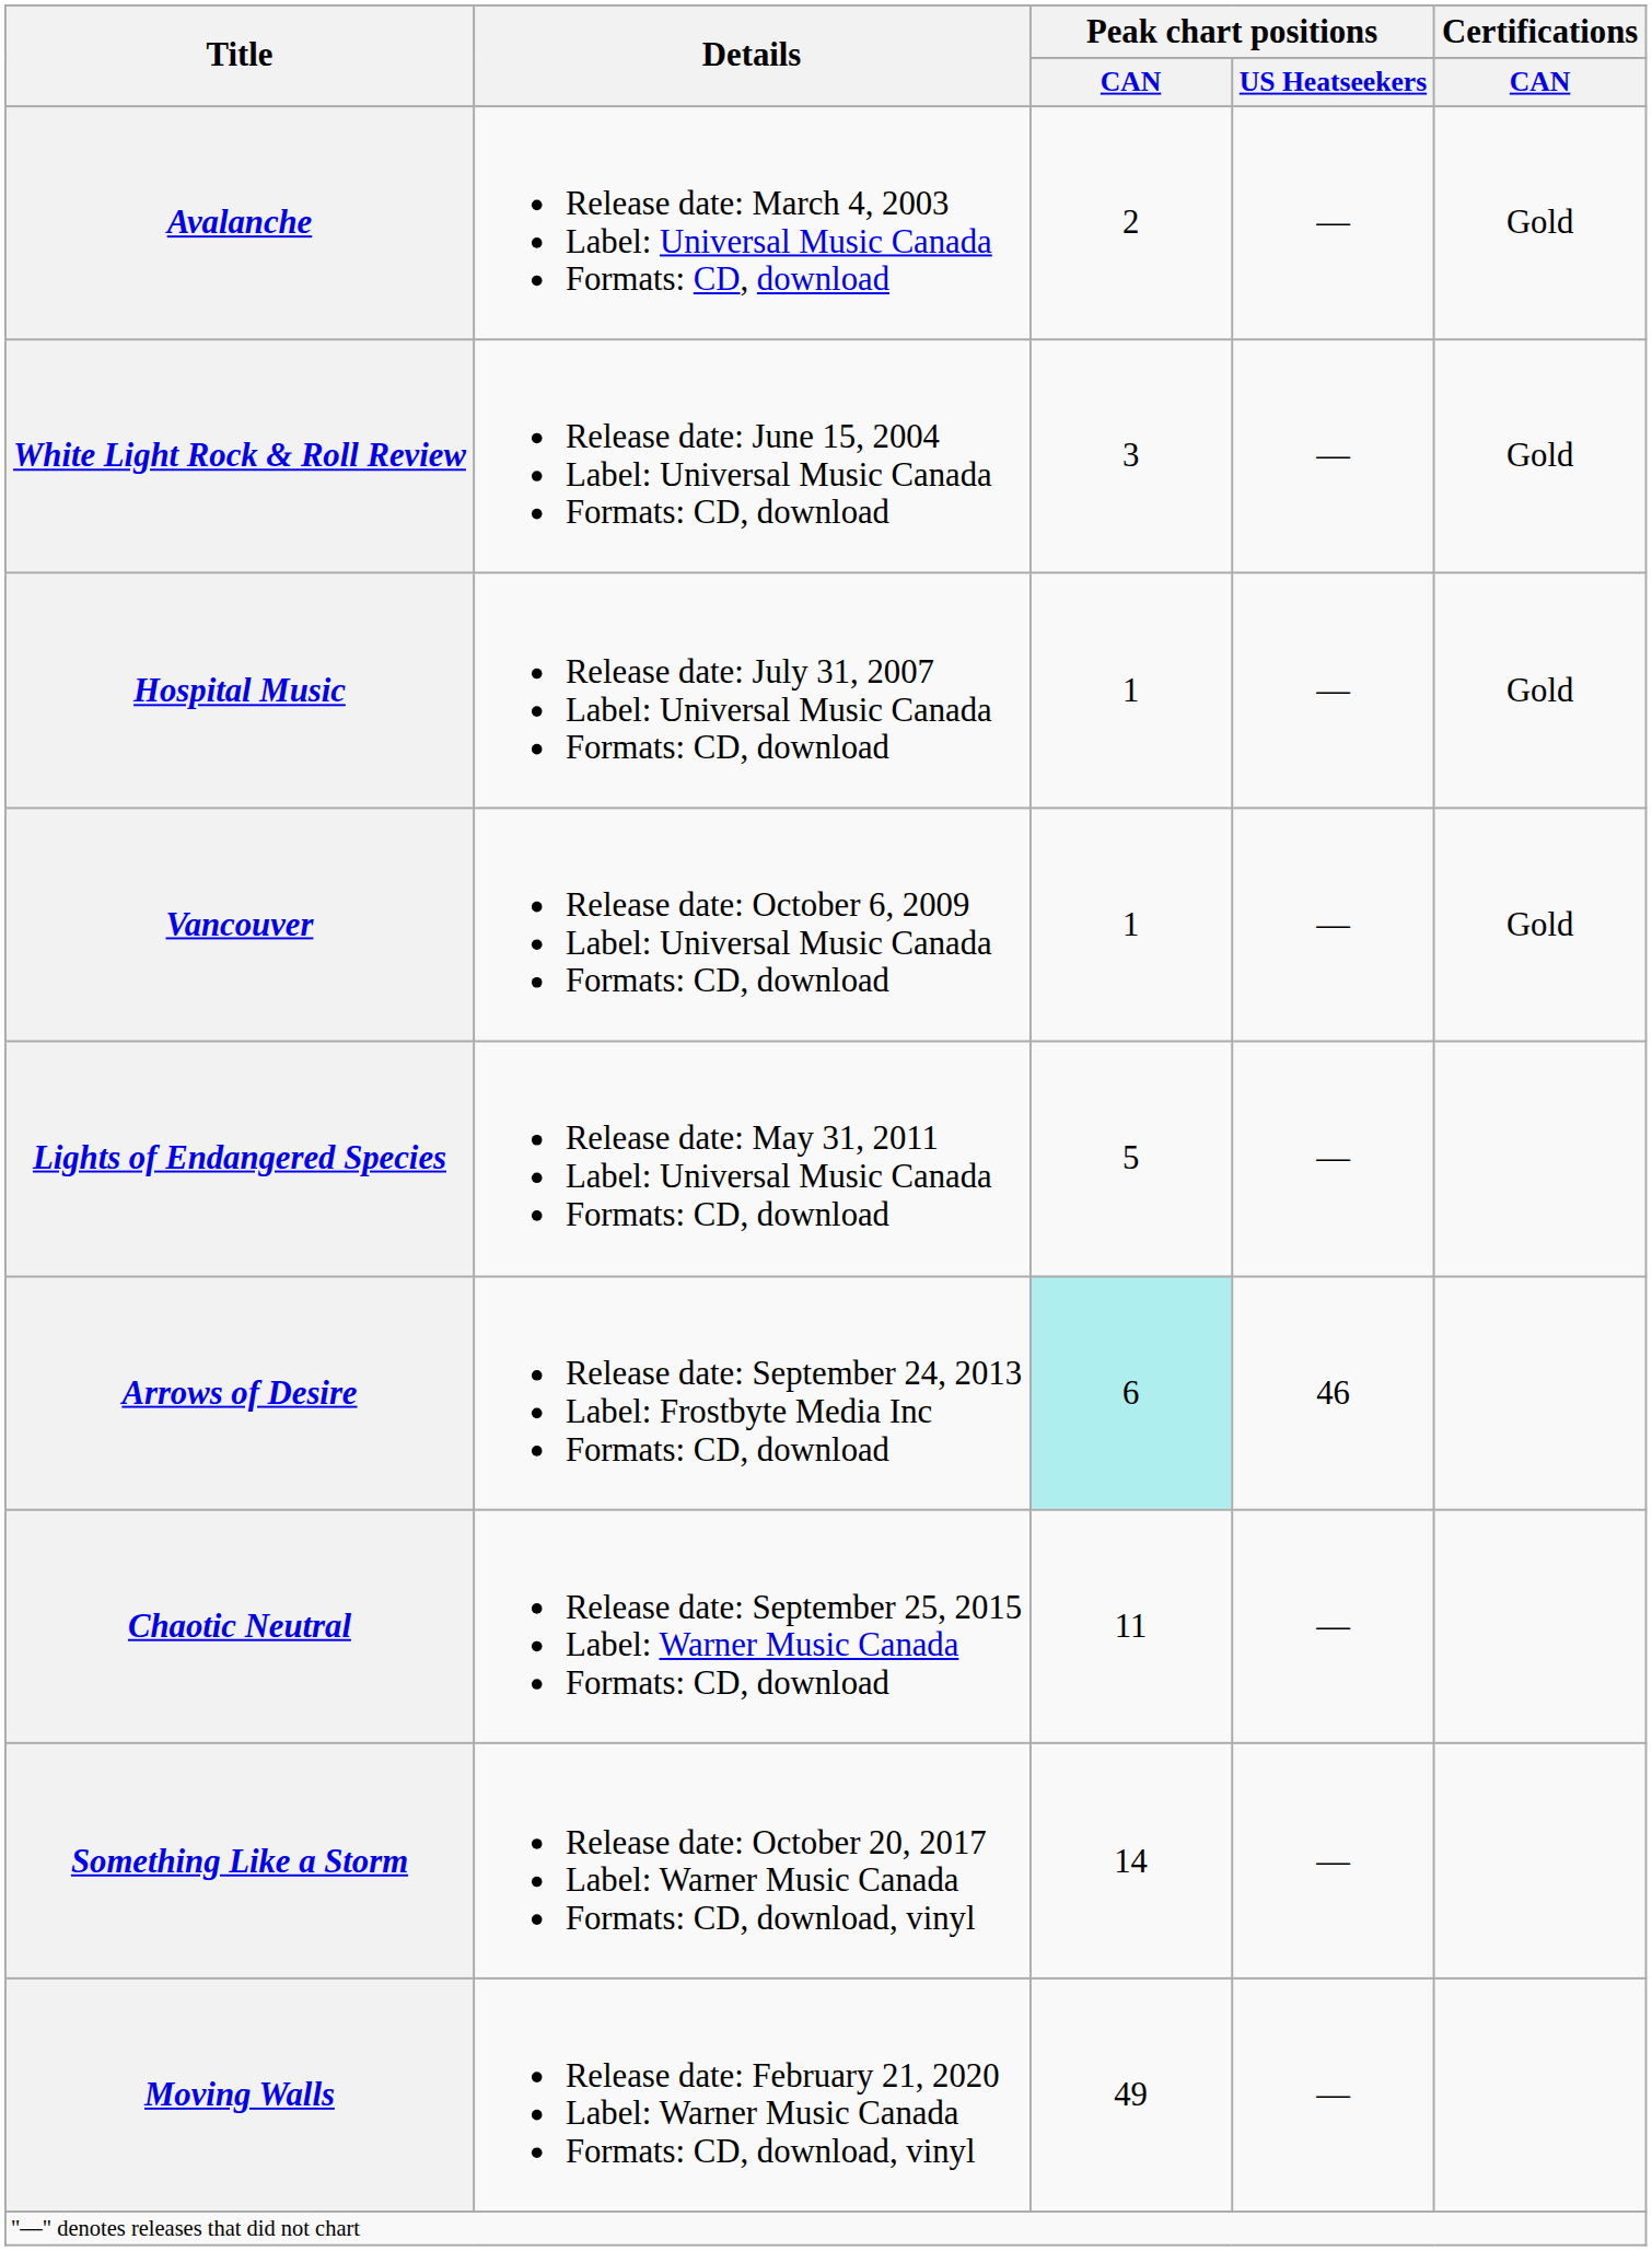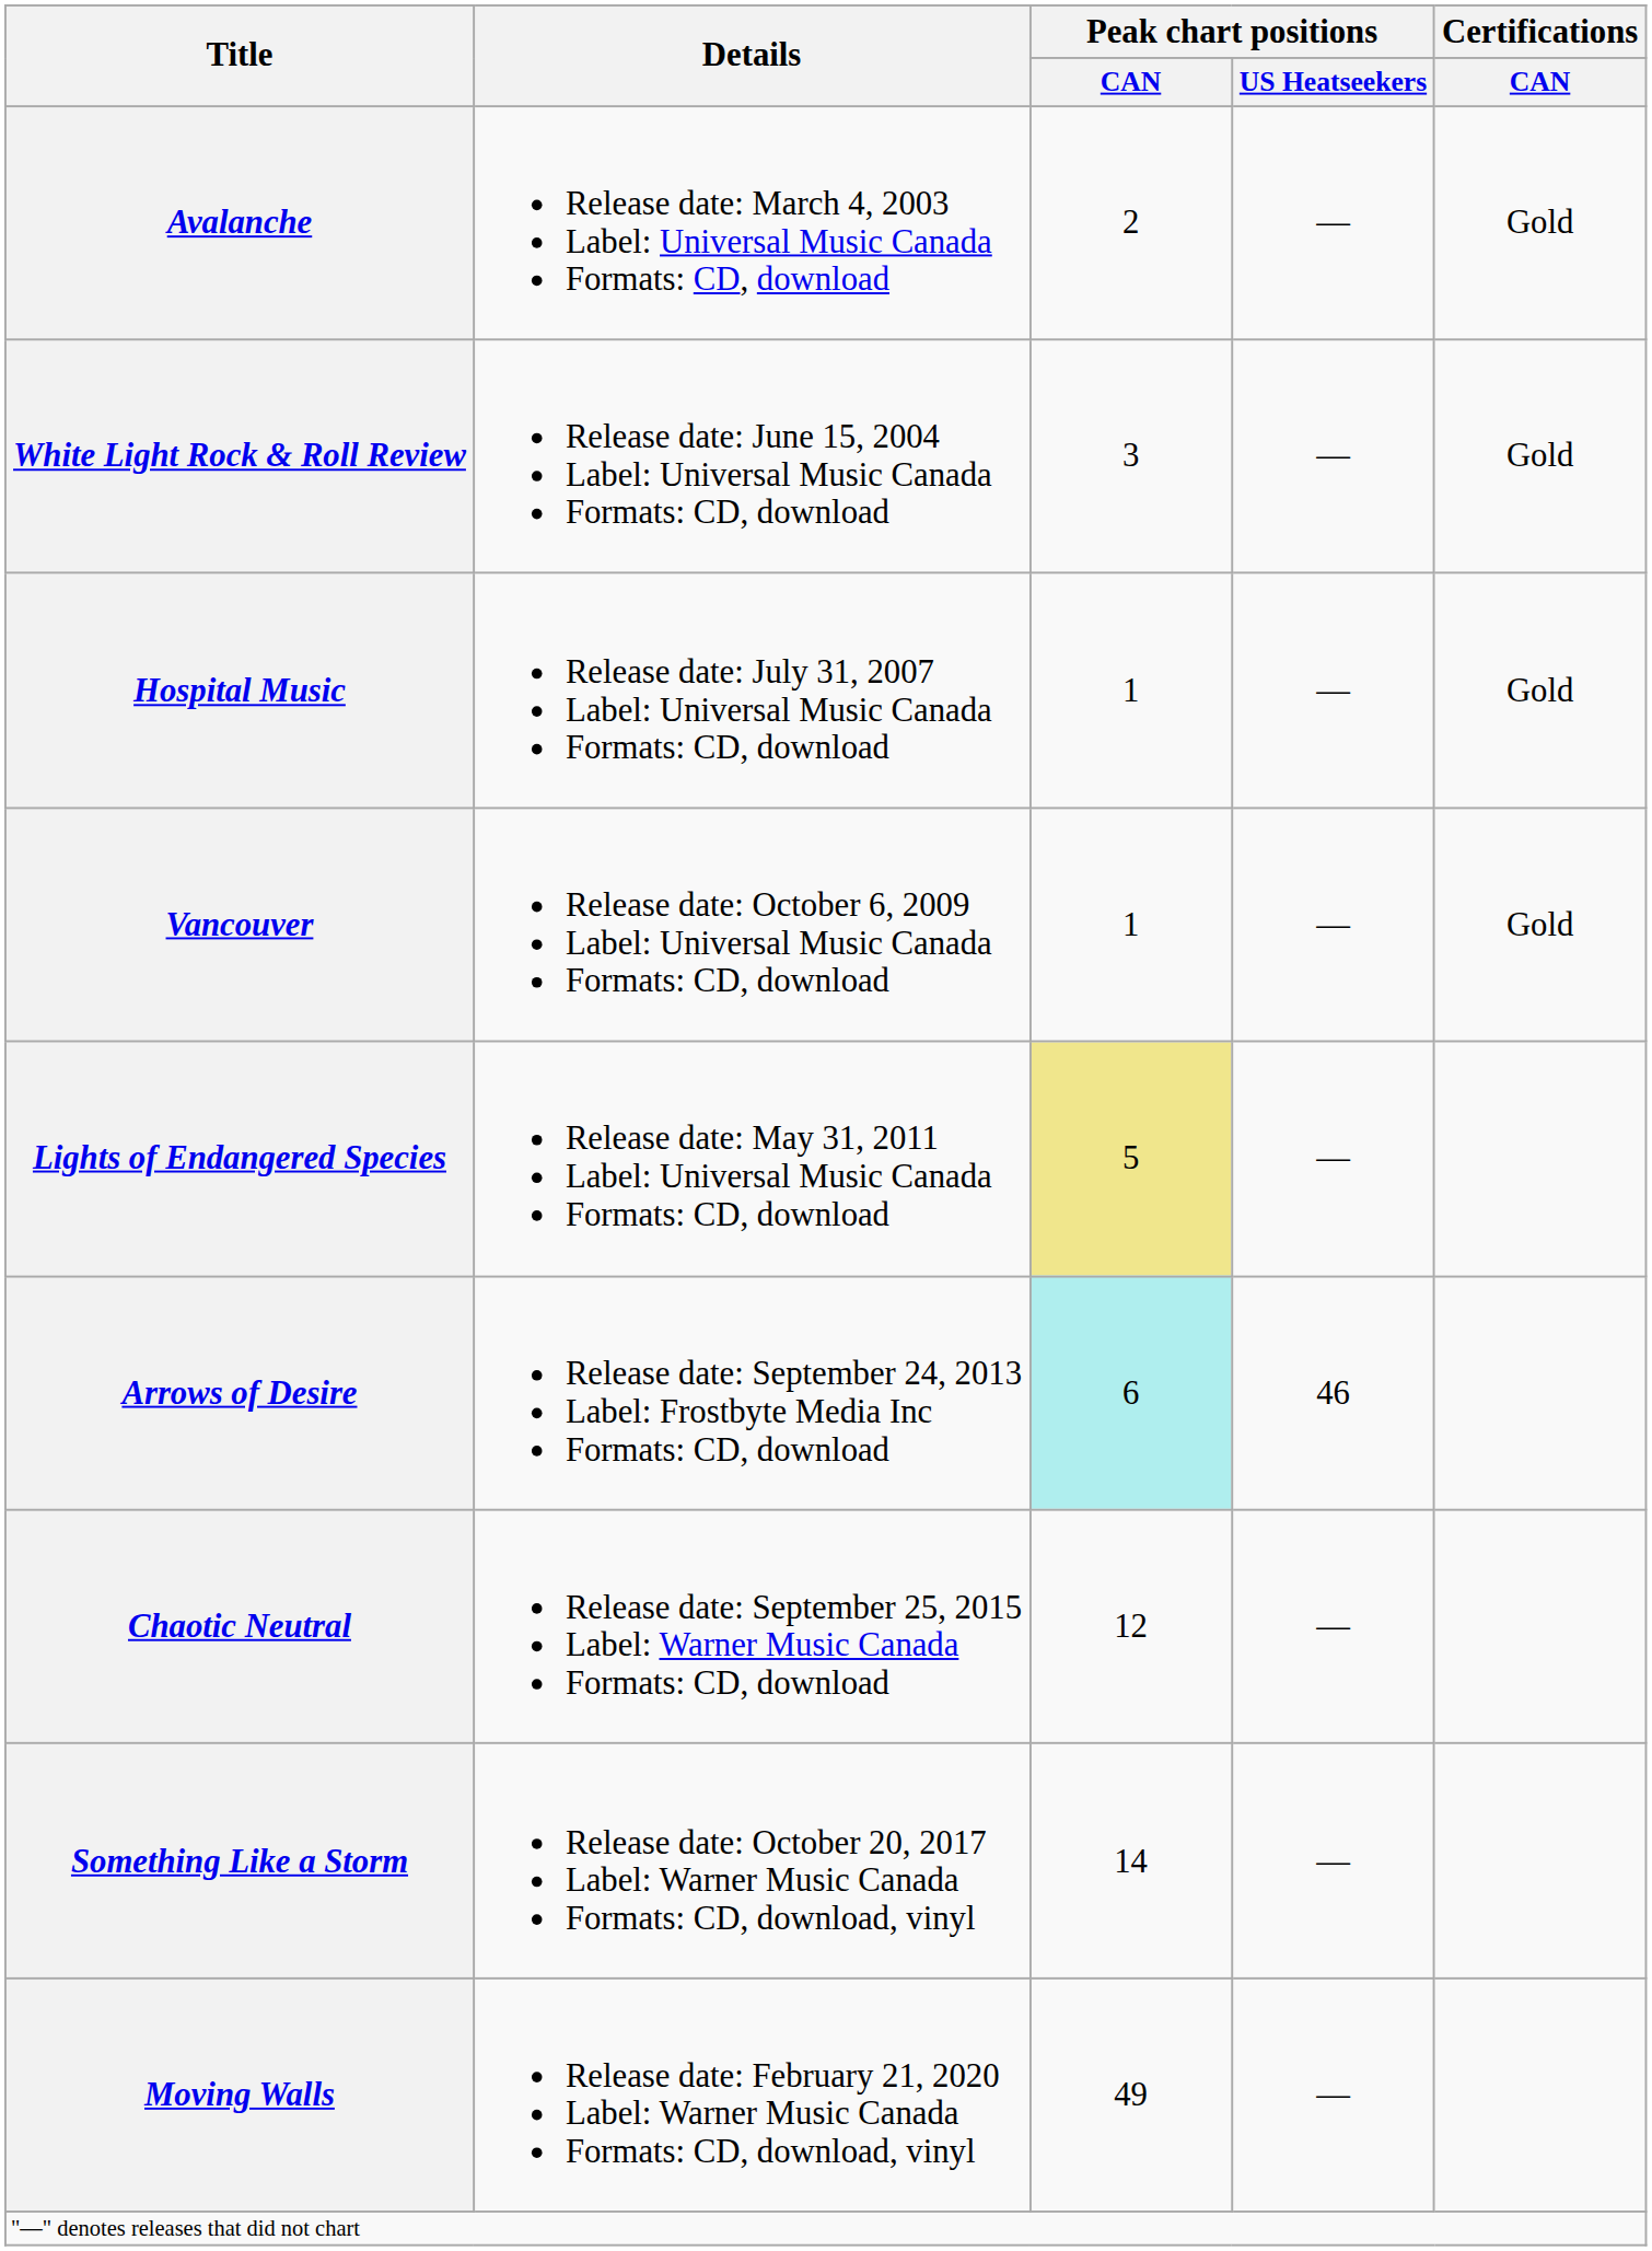Lights of Endangered Species | Peak chart positions / CAN: no background -> khaki background
Chaotic Neutral | Peak chart positions / CAN: 11 -> 12
